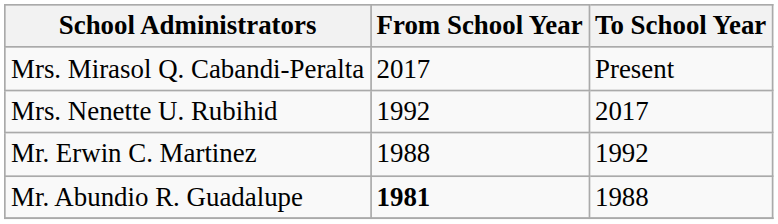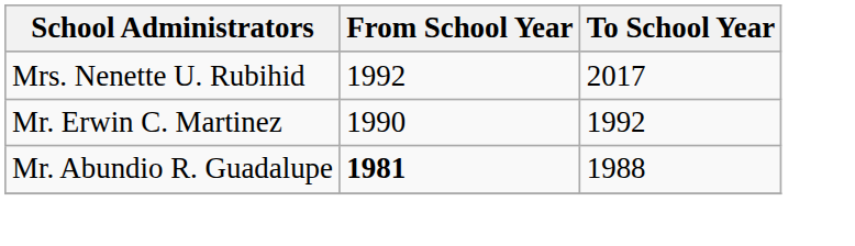- row: Mrs. Mirasol Q. Cabandi-Peralta | 2017 | Present
Mr. Erwin C. Martinez | From School Year: 1988 -> 1990
